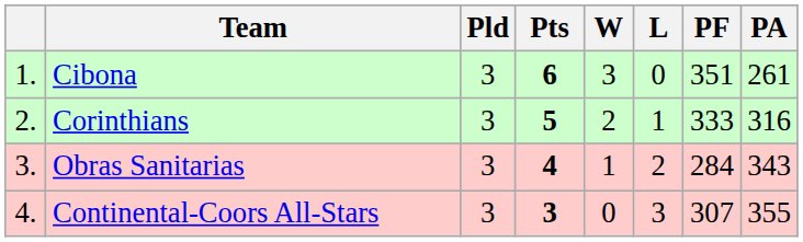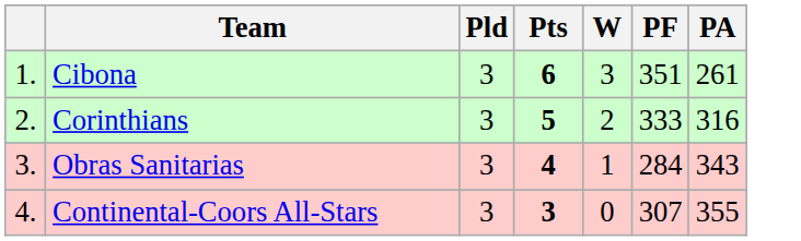- column: L | 0 | 1 | 2 | 3
